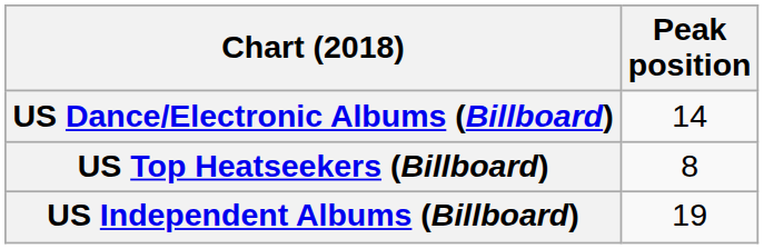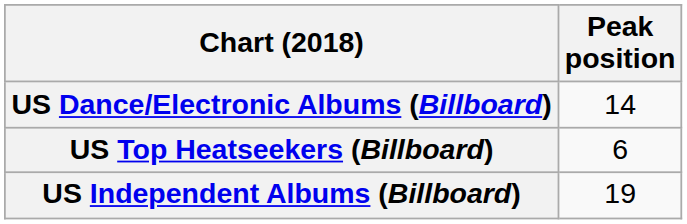US Top Heatseekers (Billboard) | Peak position: 8 -> 6
